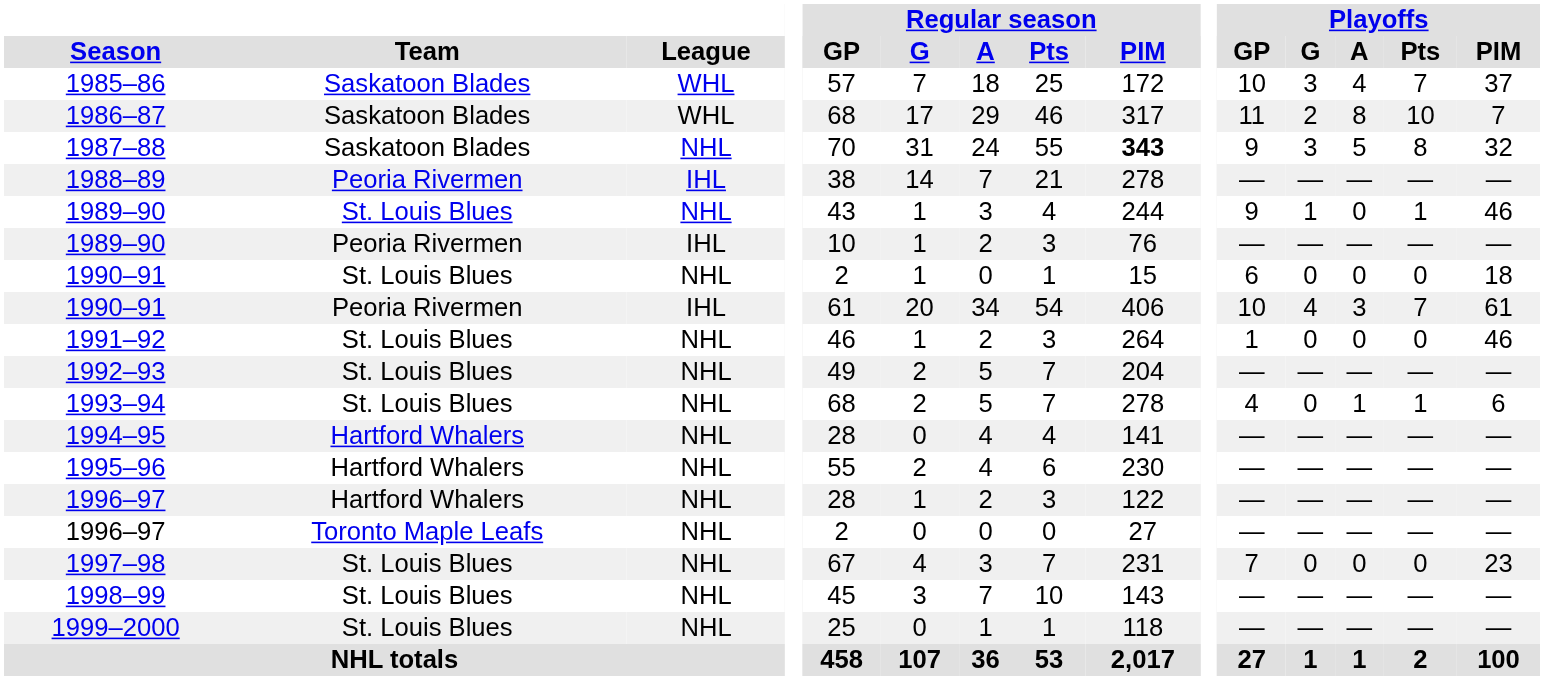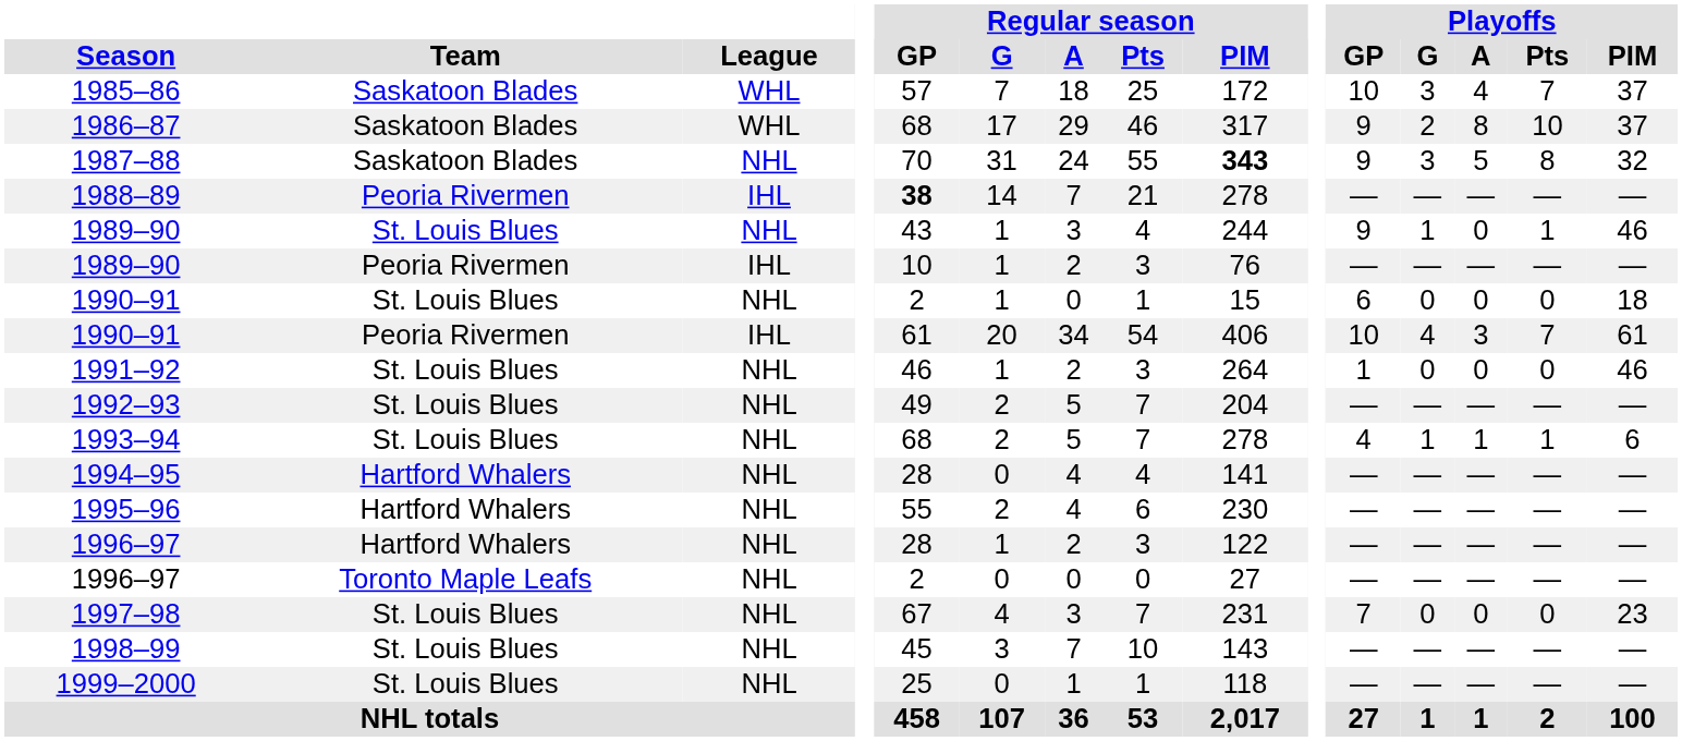1986–87 | Playoffs / GP: 11 -> 9
1986–87 | Playoffs / PIM: 7 -> 37
1988–89 | Regular season / GP: normal -> bold
1993–94 | Playoffs / G: 0 -> 1
